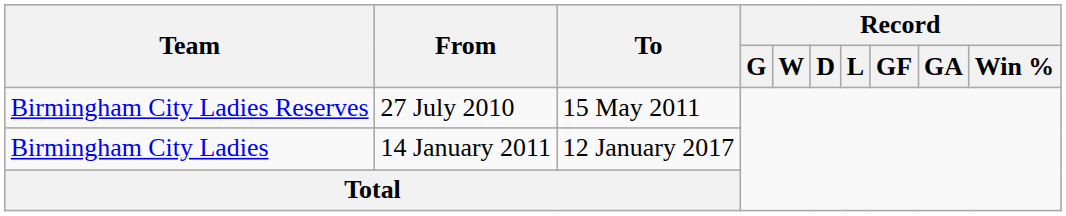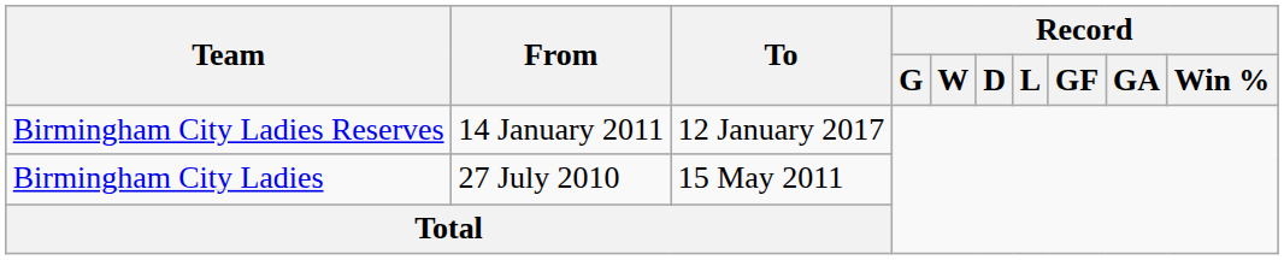Birmingham City Ladies Reserves | From: 27 July 2010 -> 14 January 2011
Birmingham City Ladies Reserves | To: 15 May 2011 -> 12 January 2017
Birmingham City Ladies | From: 14 January 2011 -> 27 July 2010
Birmingham City Ladies | To: 12 January 2017 -> 15 May 2011
